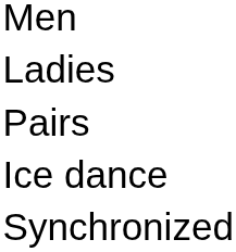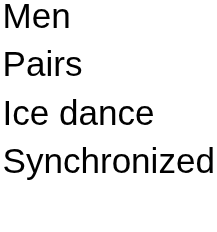- row: Ladies
